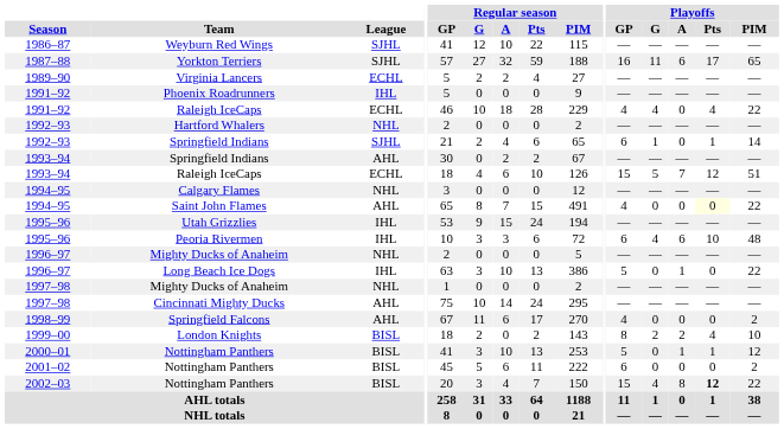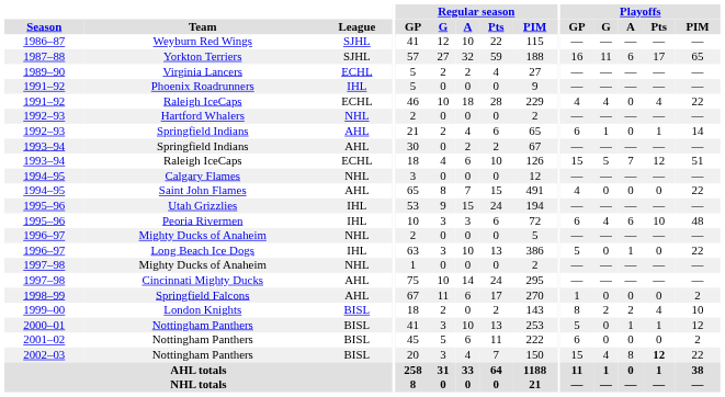1992–93 / Springfield Indians | League: SJHL -> AHL
Saint John Flames | Playoffs / Pts: lightyellow background -> no background
Springfield Falcons | Playoffs / GP: 4 -> 1
